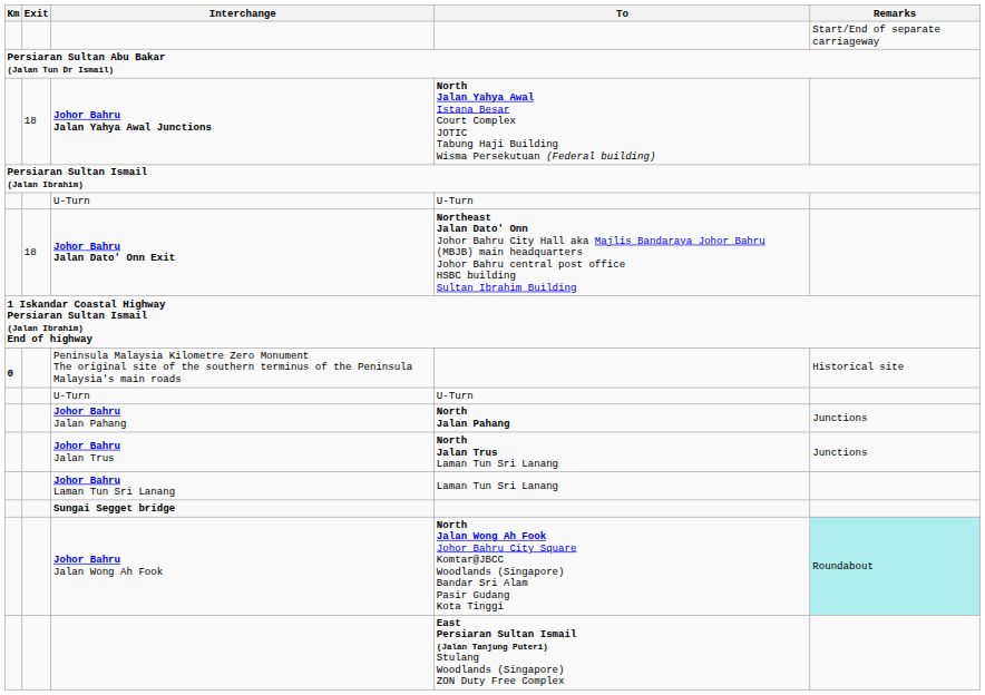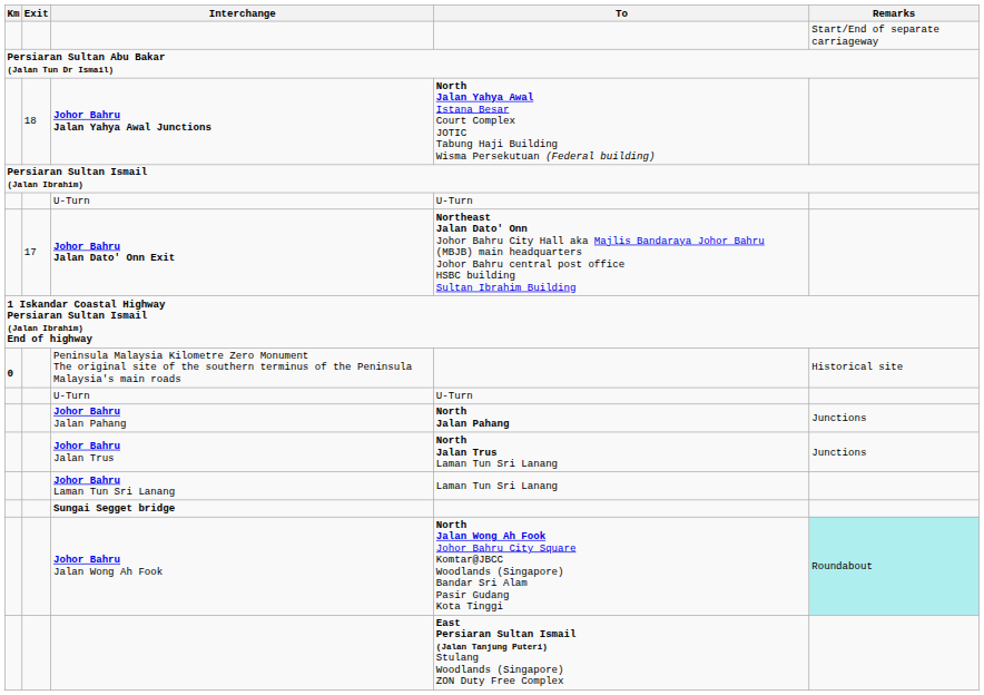Johor Bahru Jalan Dato' Onn Exit | Exit: 18 -> 17
